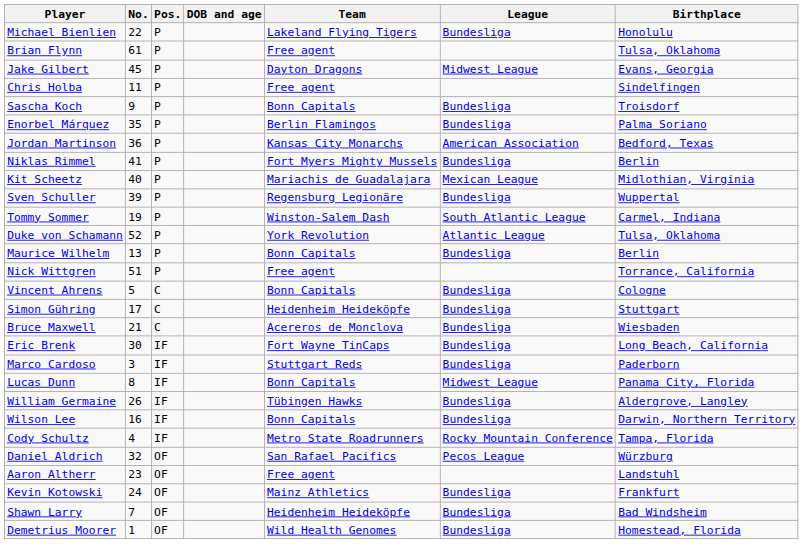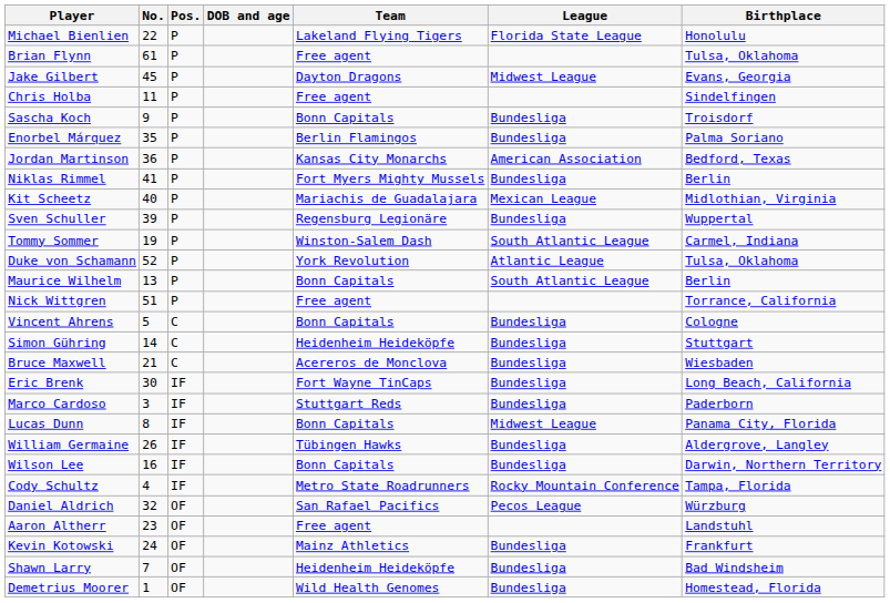Michael Bienlien | League: Bundesliga -> Florida State League
Maurice Wilhelm | League: Bundesliga -> South Atlantic League
Simon Gühring | No.: 17 -> 14
